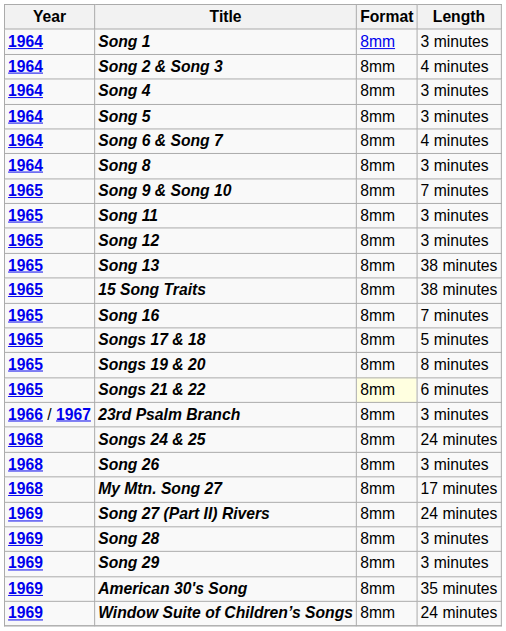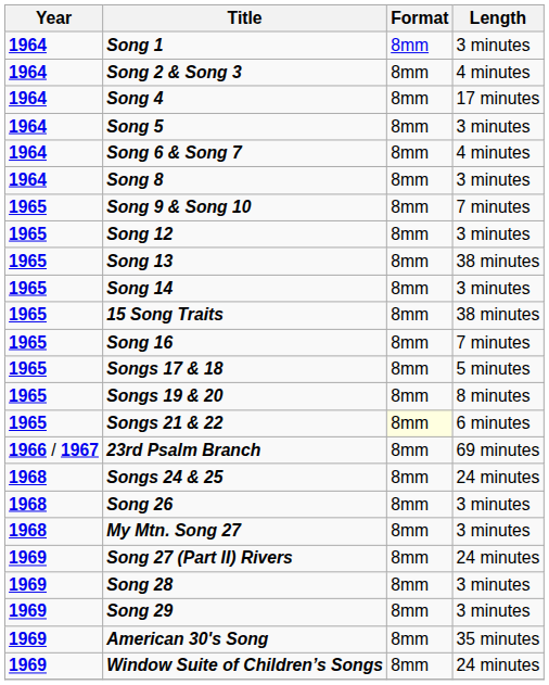Song 4 | Length: 3 minutes -> 17 minutes
- row: 1965 | Song 11 | 8mm | 3 minutes
+ row: 1965 | Song 14 | 8mm | 3 minutes
23rd Psalm Branch | Length: 3 minutes -> 69 minutes
My Mtn. Song 27 | Length: 17 minutes -> 3 minutes
